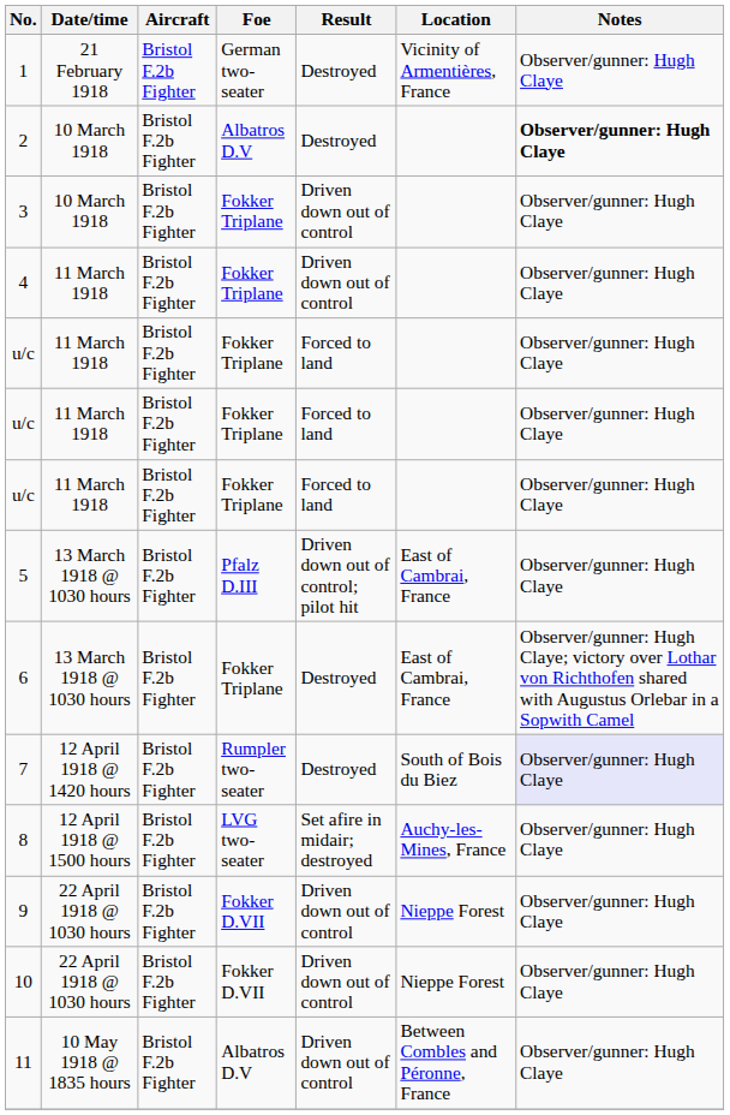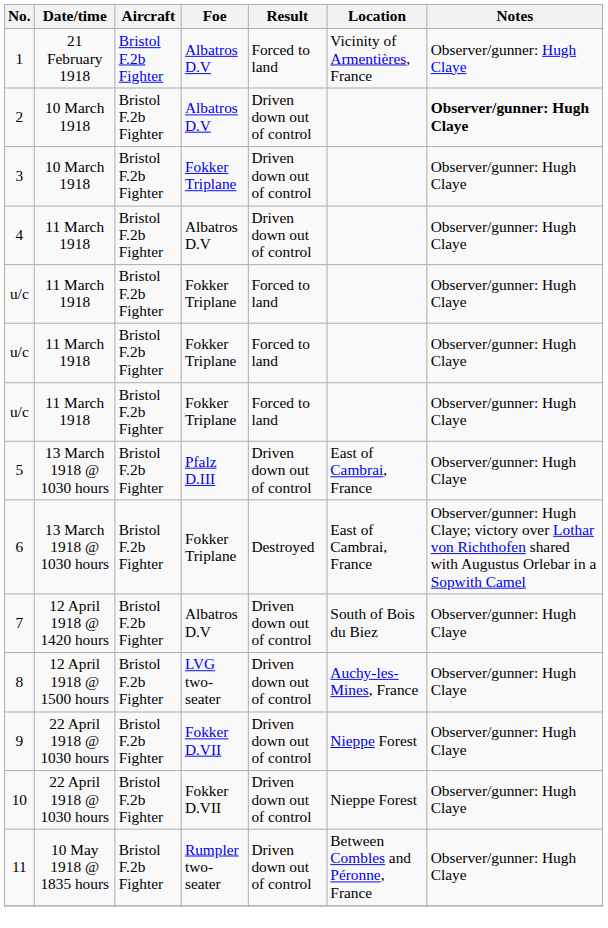1 | Foe: German two-seater -> Albatros D.V
1 | Result: Destroyed -> Forced to land
2 | Result: Destroyed -> Driven down out of control
4 | Foe: Fokker Triplane -> Albatros D.V
5 | Result: Driven down out of control; pilot hit -> Driven down out of control
7 | Foe: Rumpler two-seater -> Albatros D.V
7 | Result: Destroyed -> Driven down out of control
7 | Notes: lavender background -> no background
8 | Result: Set afire in midair; destroyed -> Driven down out of control
11 | Foe: Albatros D.V -> Rumpler two-seater
